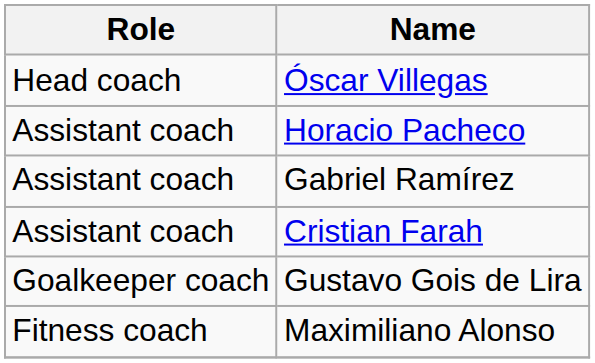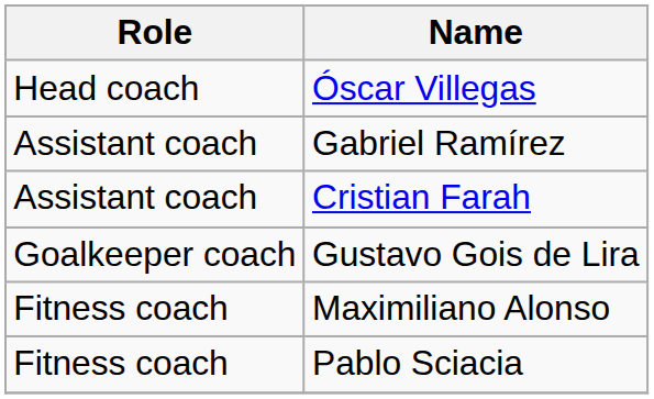- row: Assistant coach | Horacio Pacheco
+ row: Fitness coach | Pablo Sciacia
